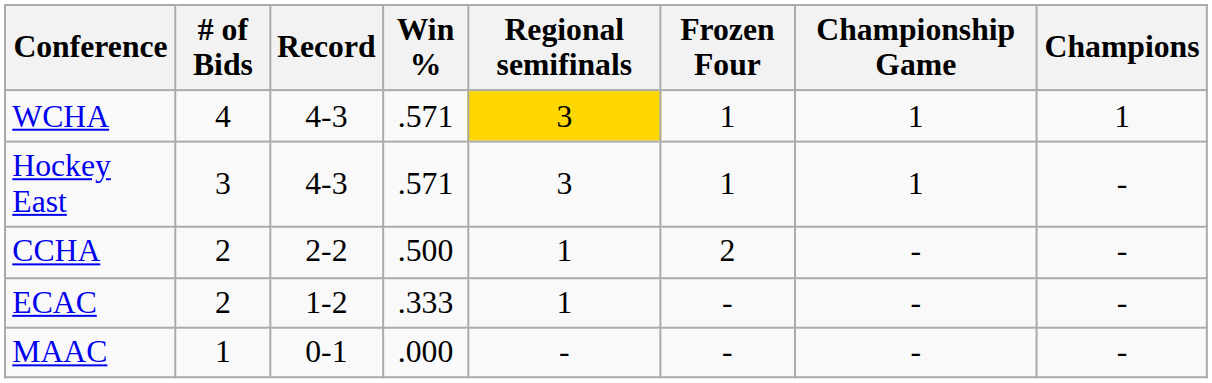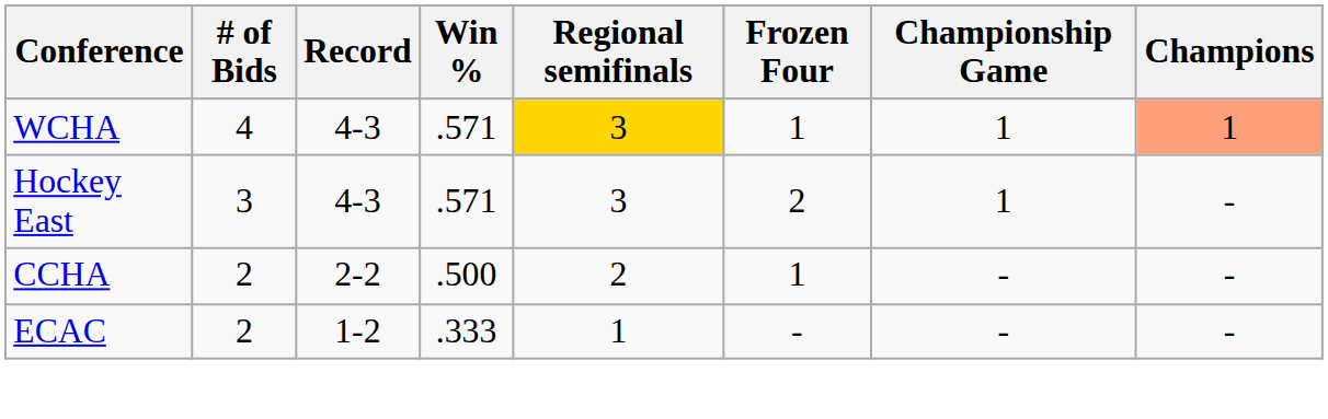WCHA | Champions: no background -> lightsalmon background
Hockey East | Frozen Four: 1 -> 2
CCHA | Regional semifinals: 1 -> 2
CCHA | Frozen Four: 2 -> 1
- row: MAAC | 1 | 0-1 | .000 | - | - | - | -
